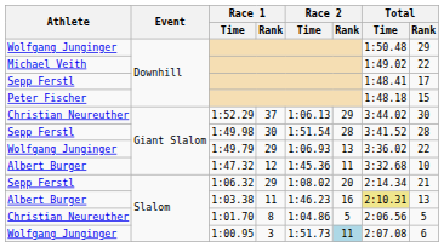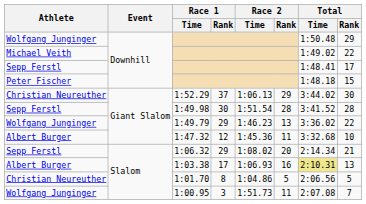1:49.79 | Race 2 / Time: 1:06.93 -> 1:46.23
1:03.38 | Race 1 / Rank: 11 -> 17
1:03.38 | Race 2 / Time: 1:46.23 -> 1:06.93
1:00.95 | Race 2 / Rank: lightblue background -> no background
1:00.95 | Total / Rank: 6 -> 7
